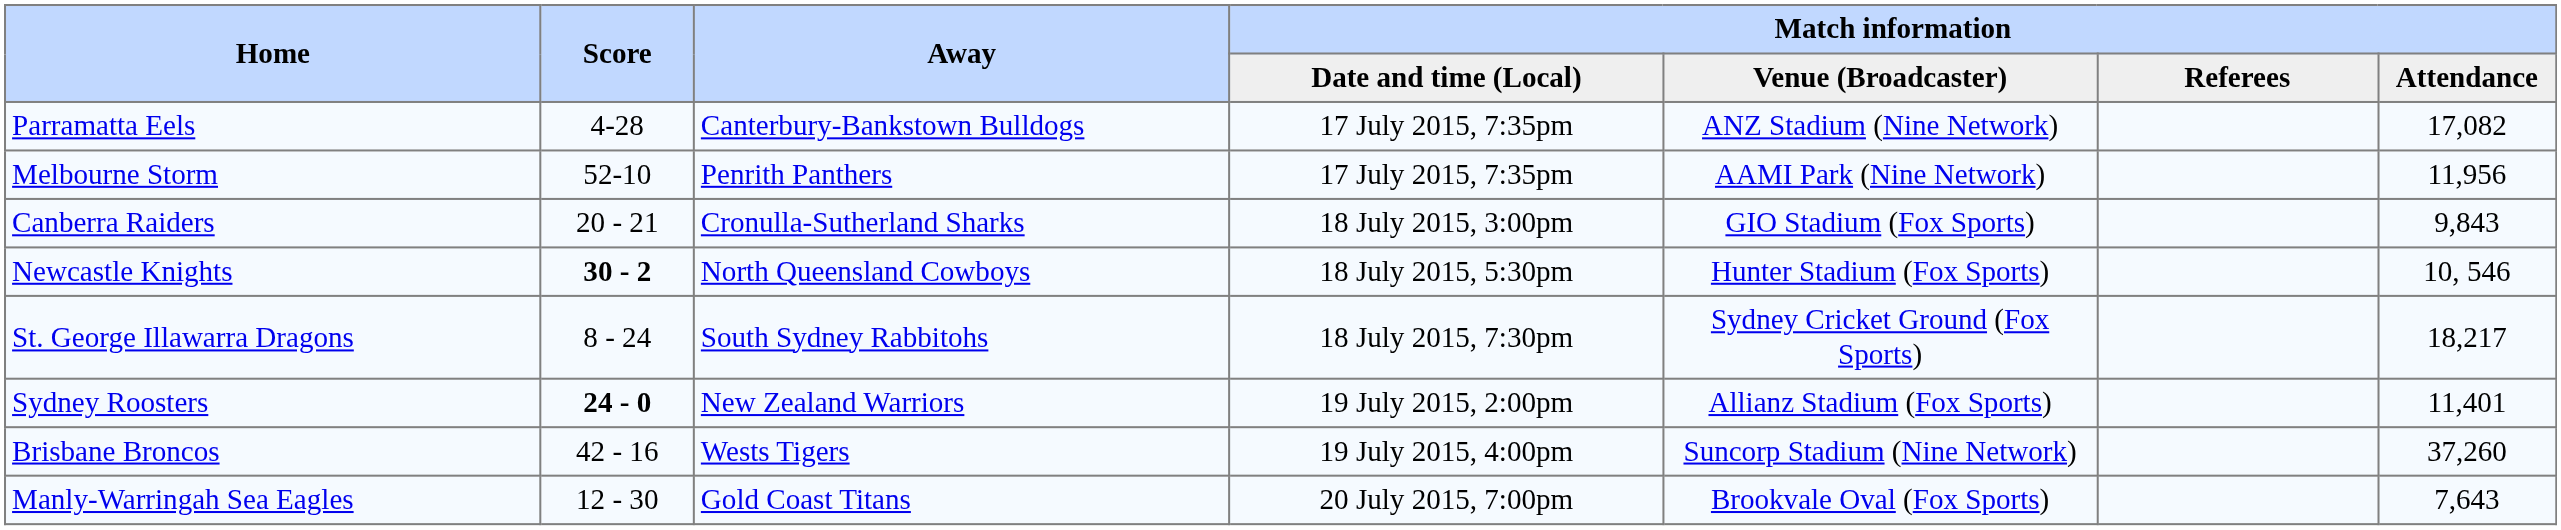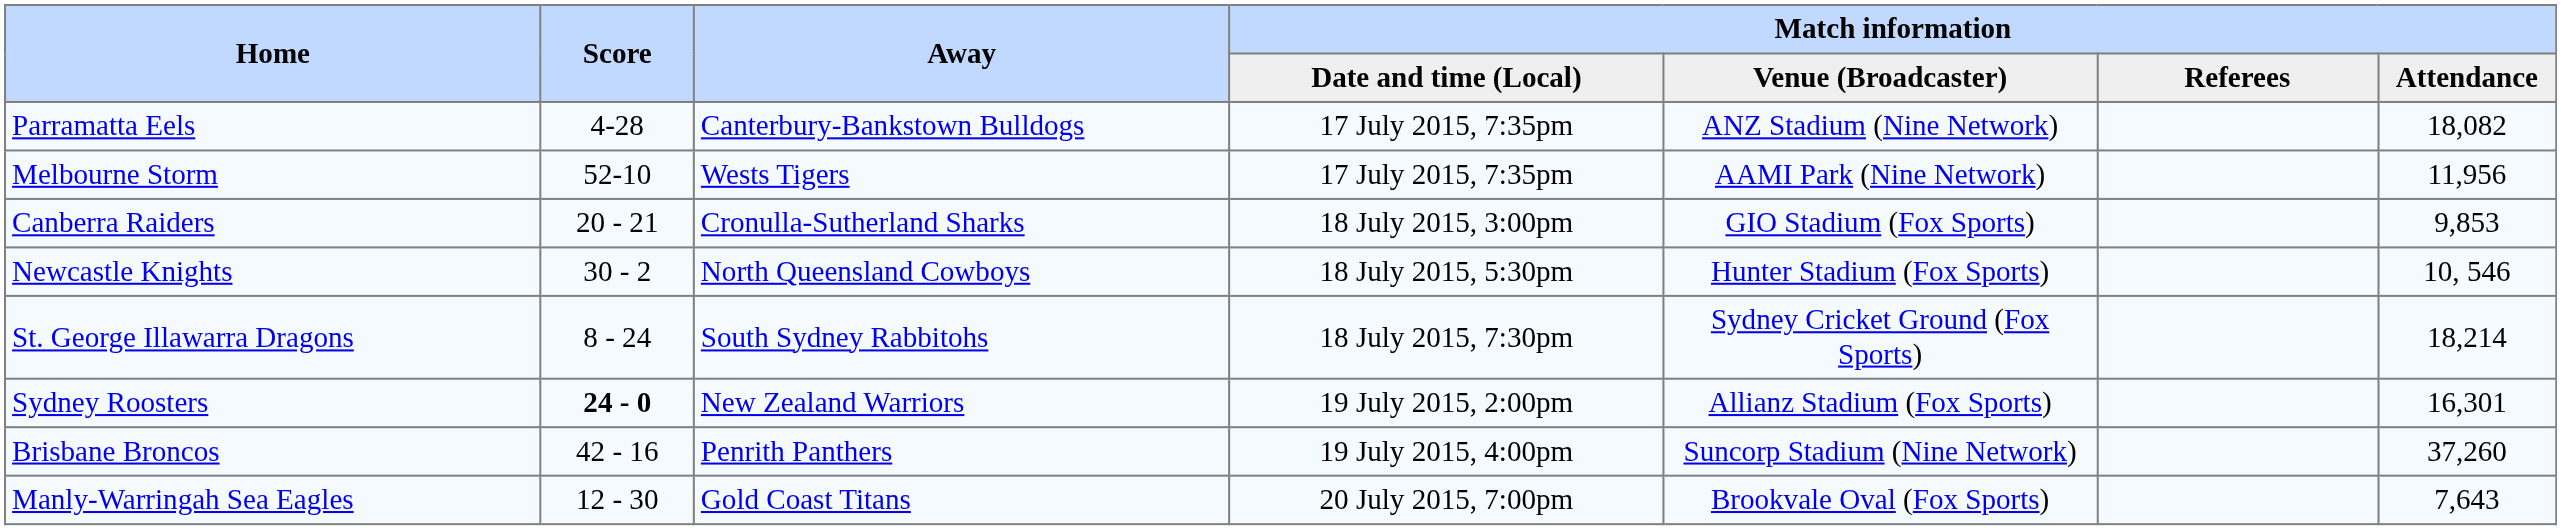Parramatta Eels | Match information / Attendance: 17,082 -> 18,082
Melbourne Storm | Away: Penrith Panthers -> Wests Tigers
Canberra Raiders | Match information / Attendance: 9,843 -> 9,853
Newcastle Knights | Score: bold -> normal
St. George Illawarra Dragons | Match information / Attendance: 18,217 -> 18,214
Sydney Roosters | Match information / Attendance: 11,401 -> 16,301
Brisbane Broncos | Away: Wests Tigers -> Penrith Panthers
